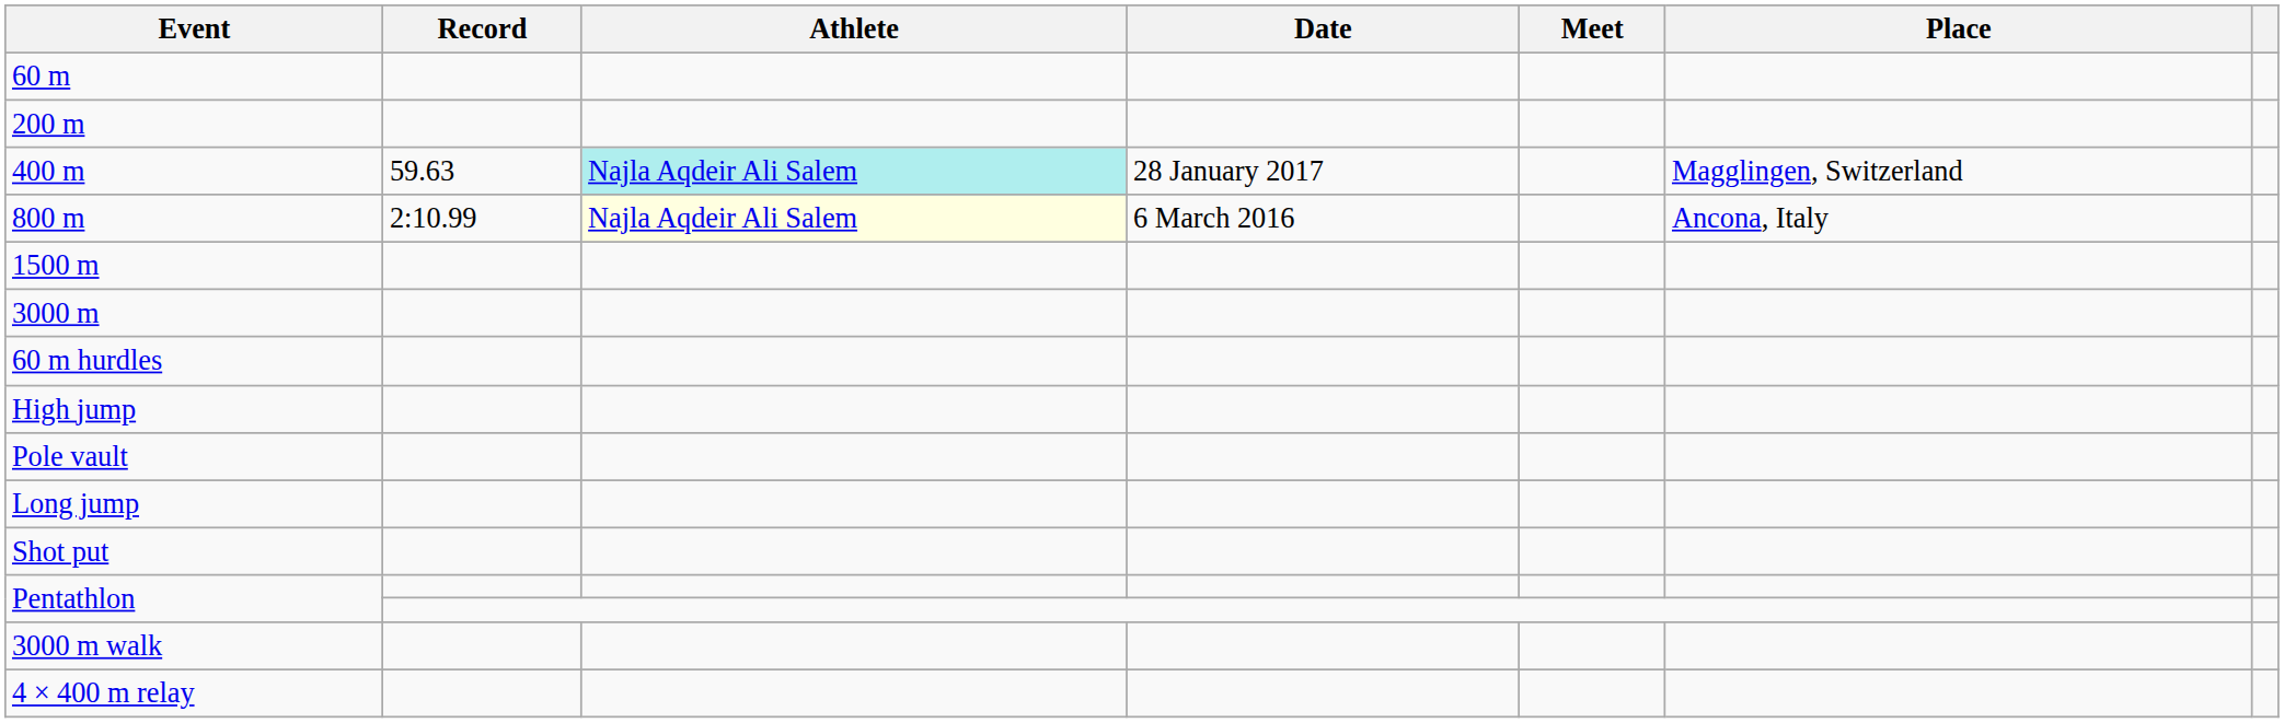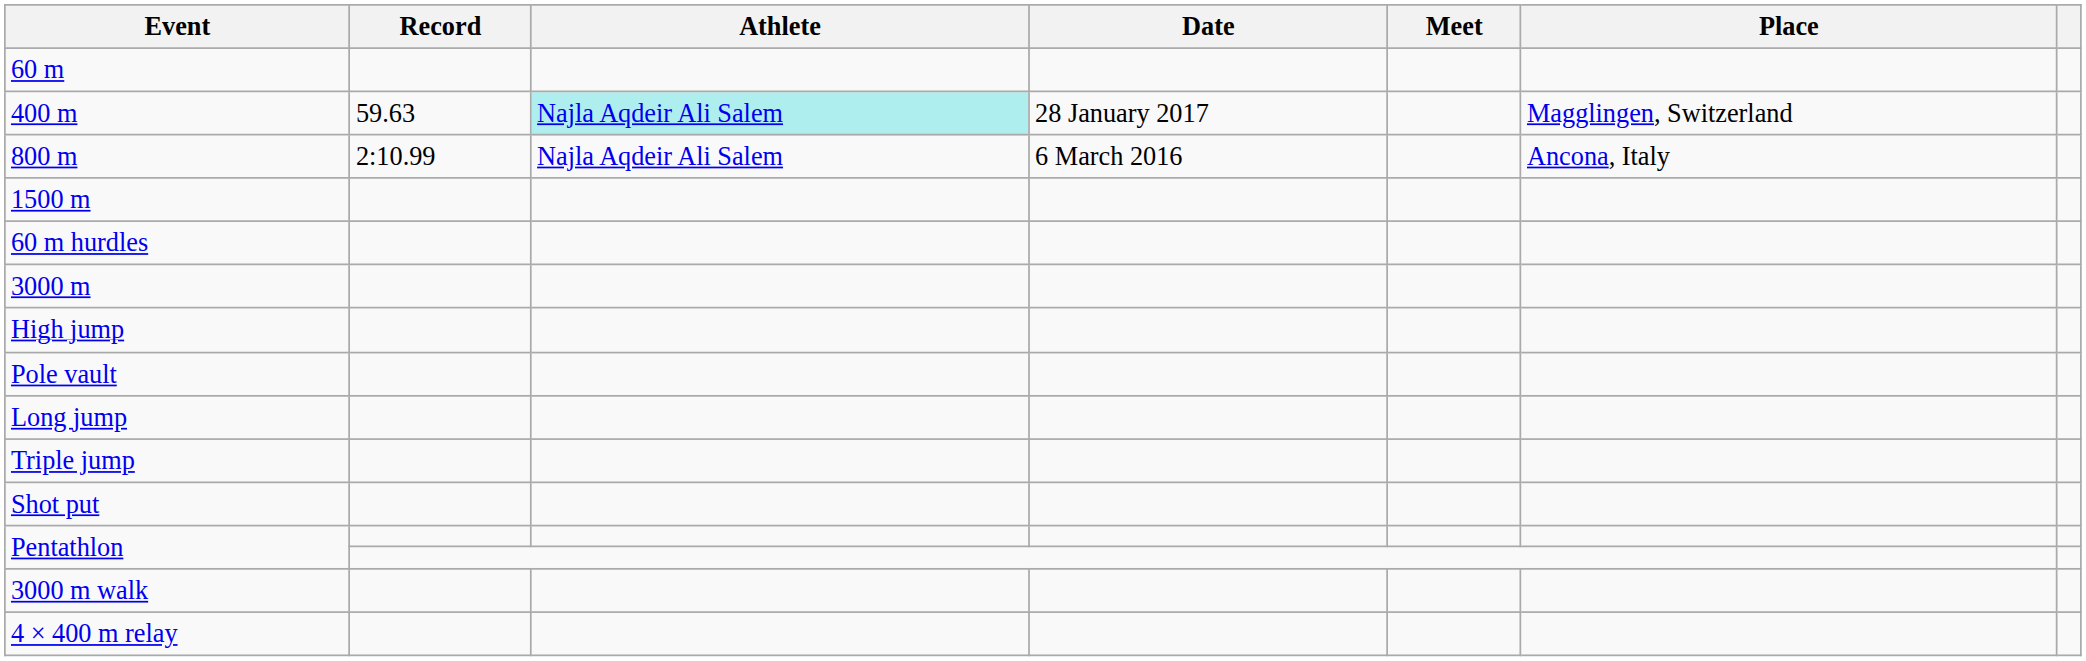- row: 200 m
800 m | Athlete: lightyellow background -> no background
rows swapped: 3000 m <-> 60 m hurdles
+ row: Triple jump
